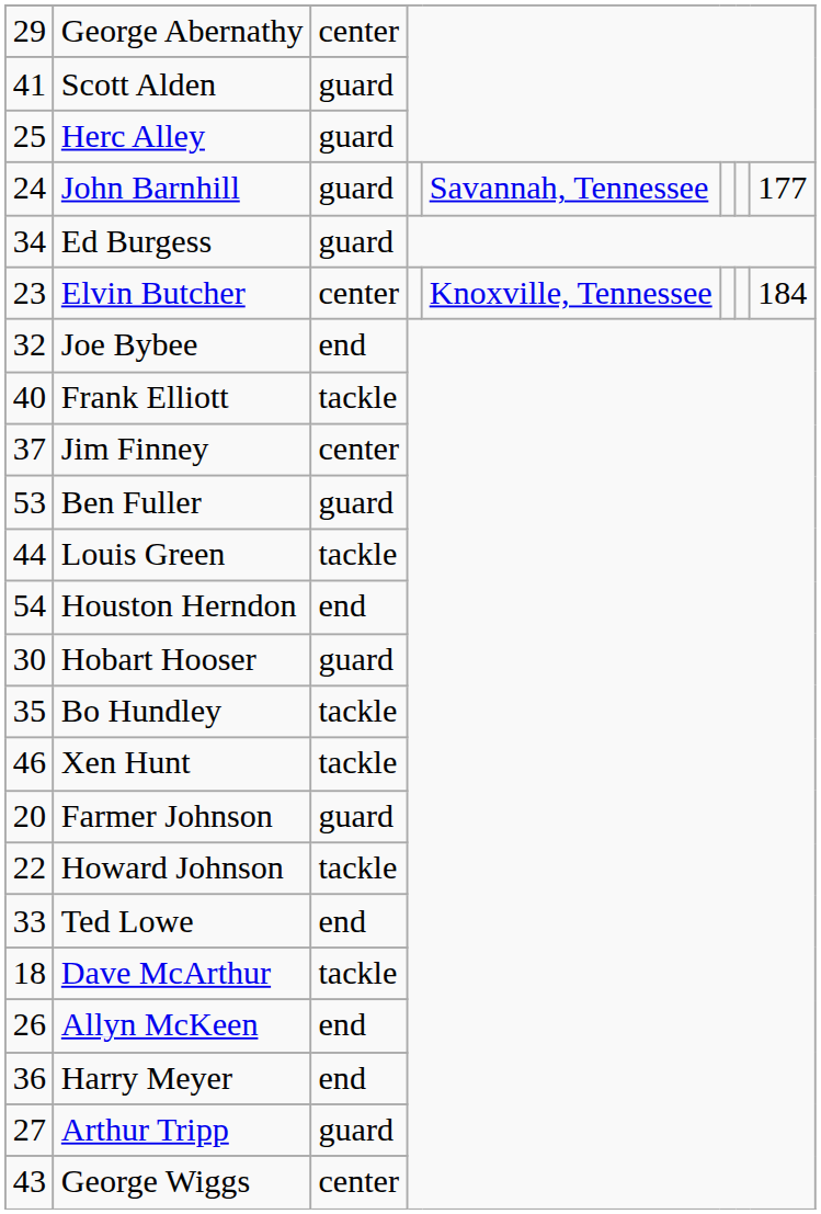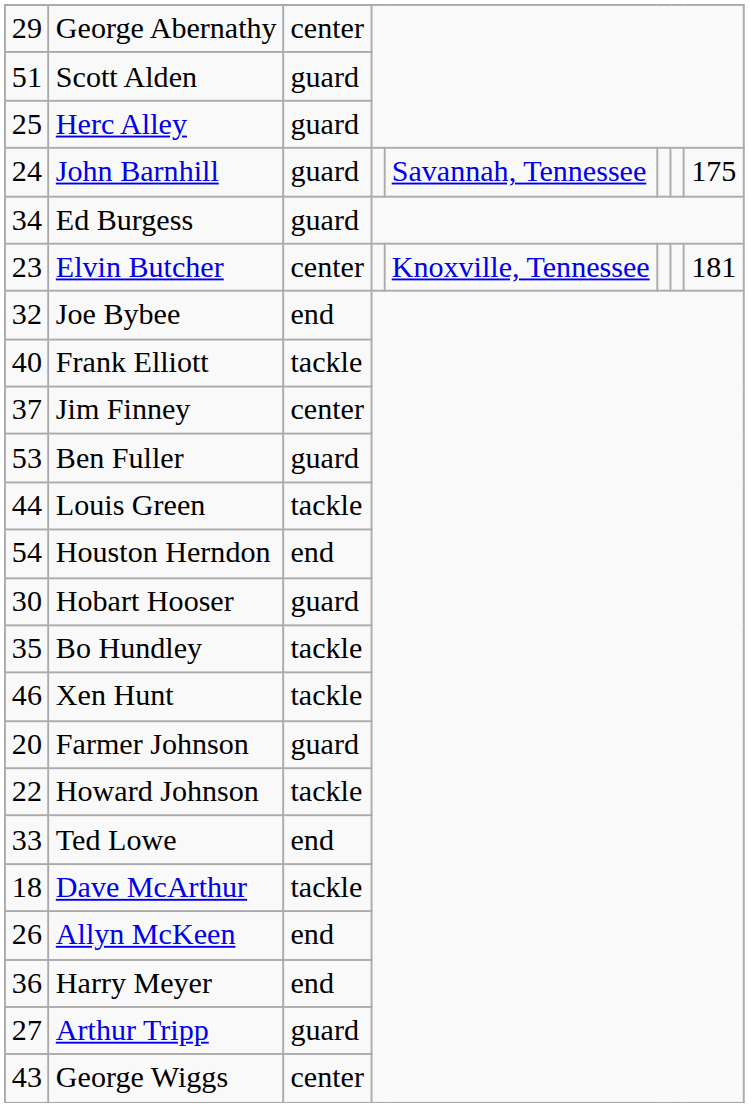Scott Alden | column 1: 41 -> 51
John Barnhill | column 8: 177 -> 175
Elvin Butcher | column 8: 184 -> 181
